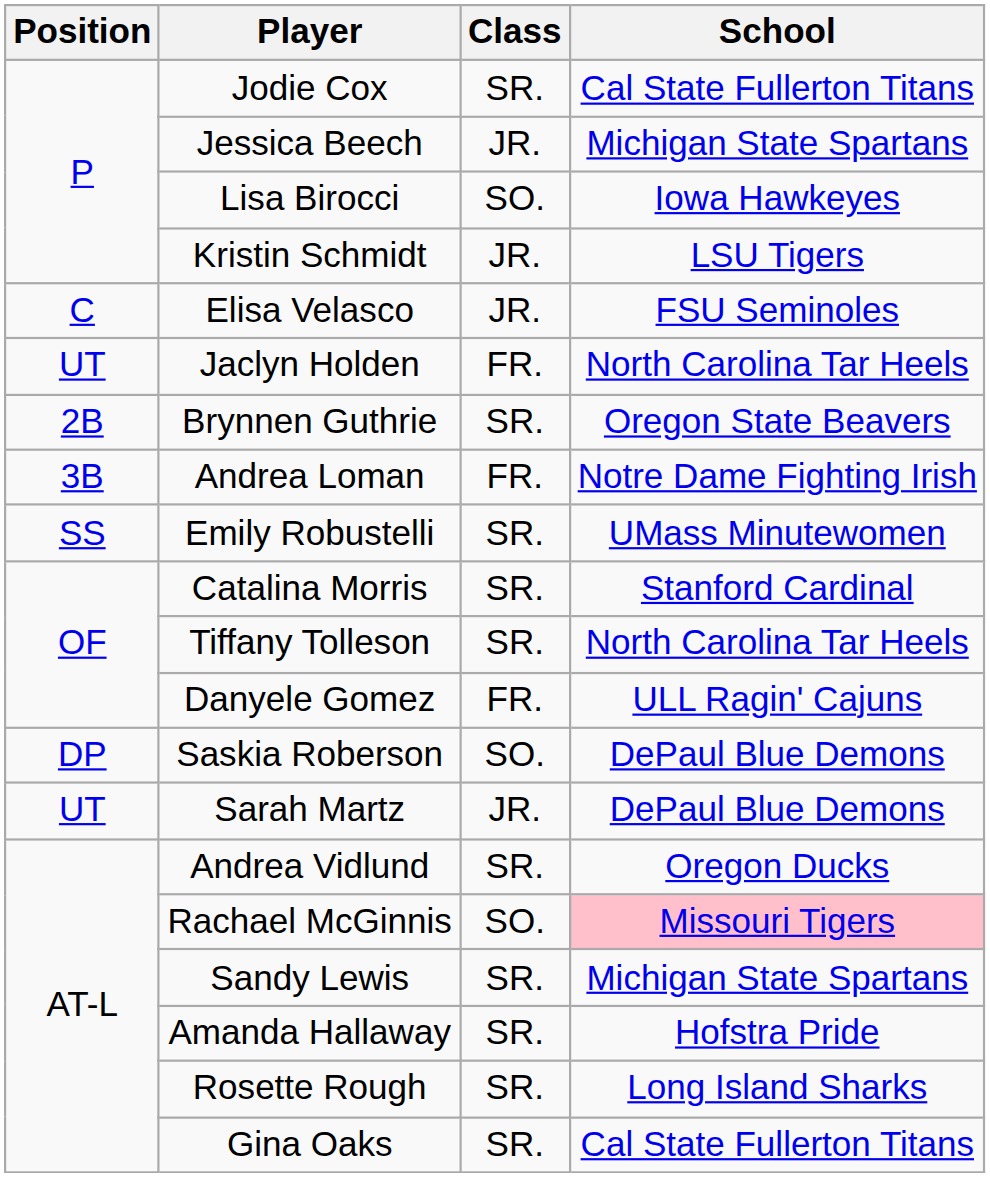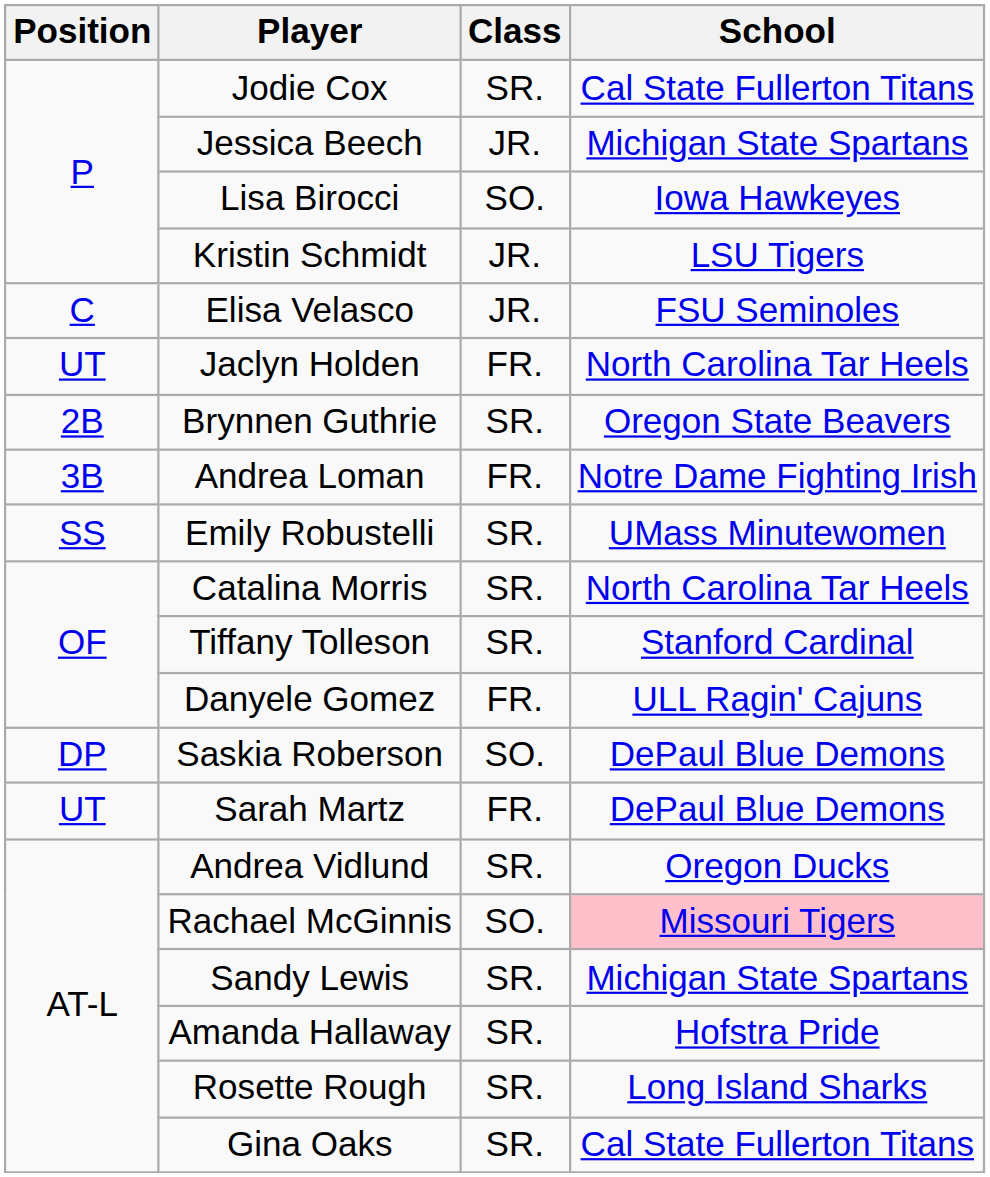Catalina Morris | School: Stanford Cardinal -> North Carolina Tar Heels
Tiffany Tolleson | School: North Carolina Tar Heels -> Stanford Cardinal
Sarah Martz | Class: JR. -> FR.
